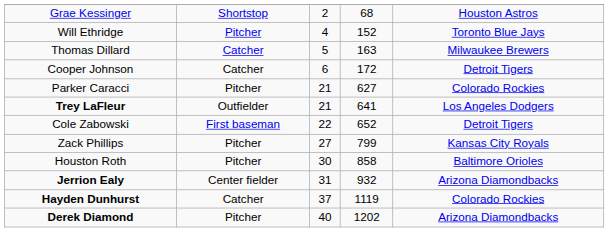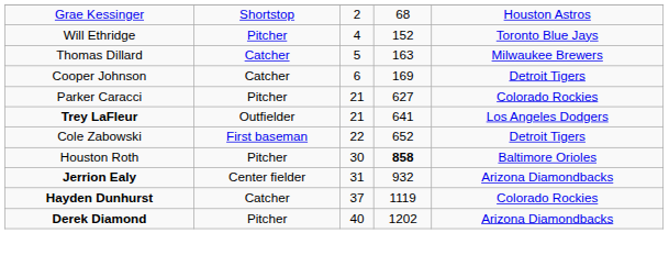Cooper Johnson | column 4: 172 -> 169
- row: Zack Phillips | Pitcher | 27 | 799 | Kansas City Royals
Houston Roth | column 4: normal -> bold
